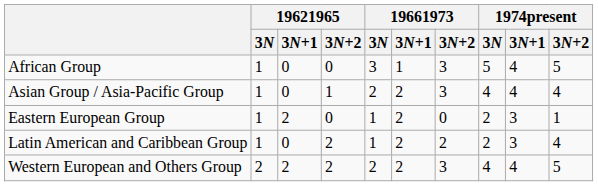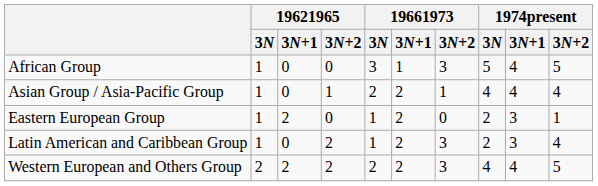Asian Group / Asia-Pacific Group | 19661973 / 3N+2: 3 -> 1
Latin American and Caribbean Group | 19661973 / 3N+2: 2 -> 3
